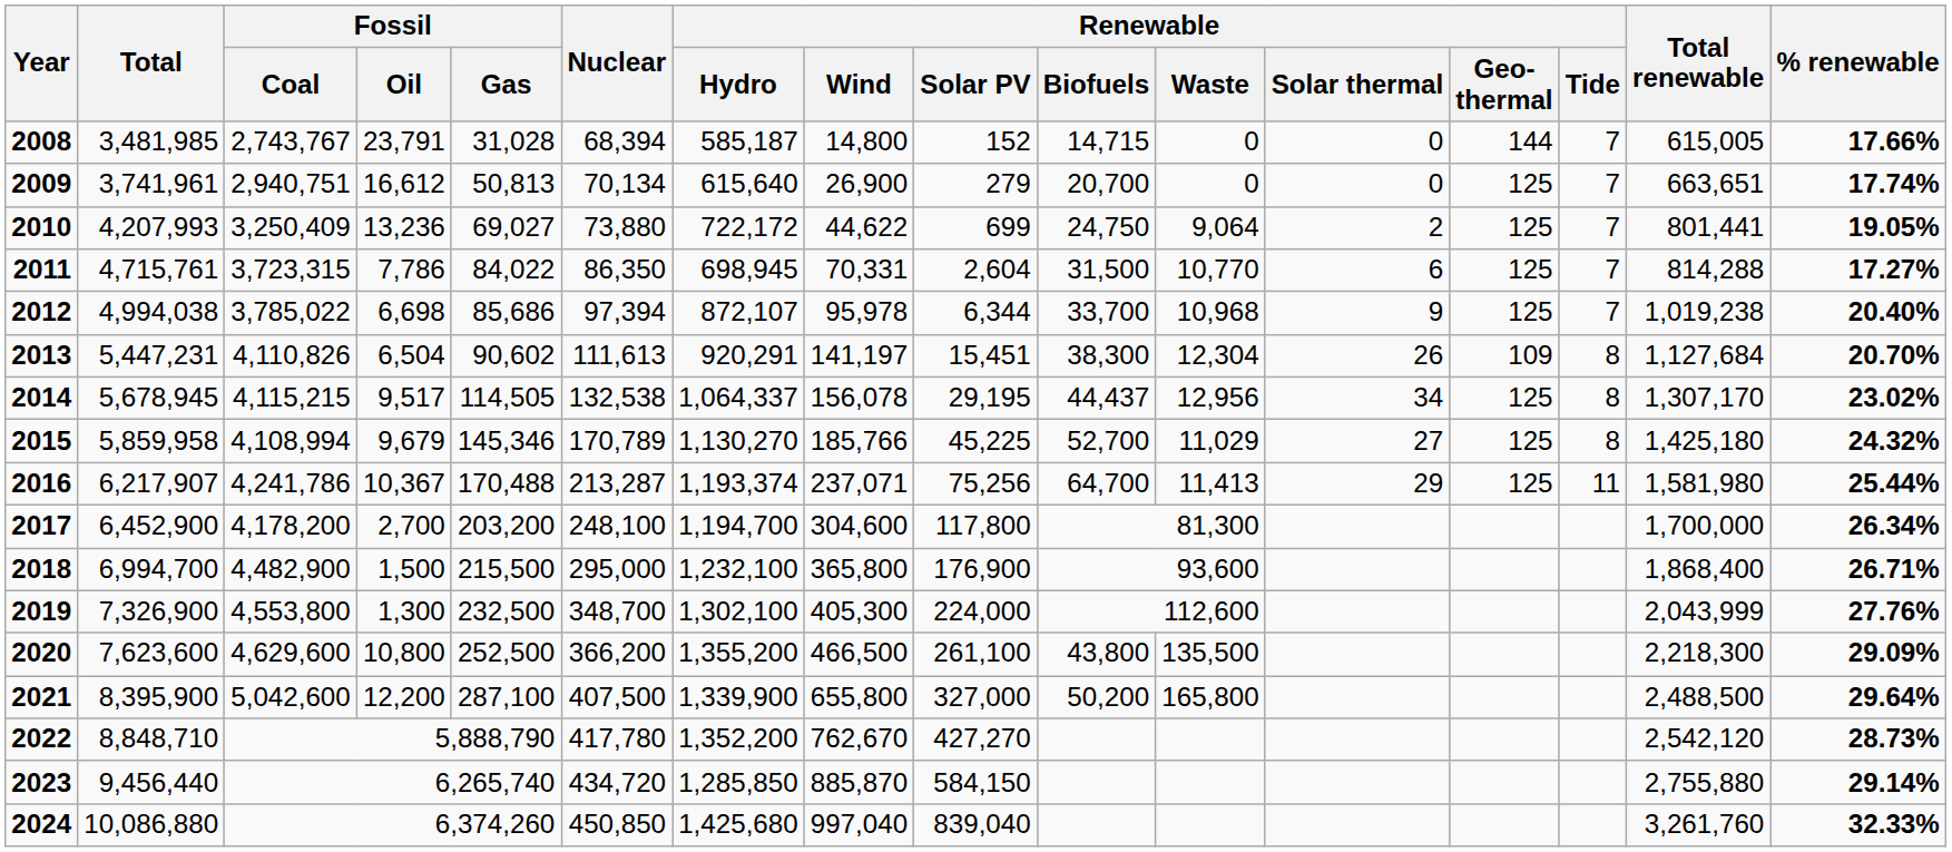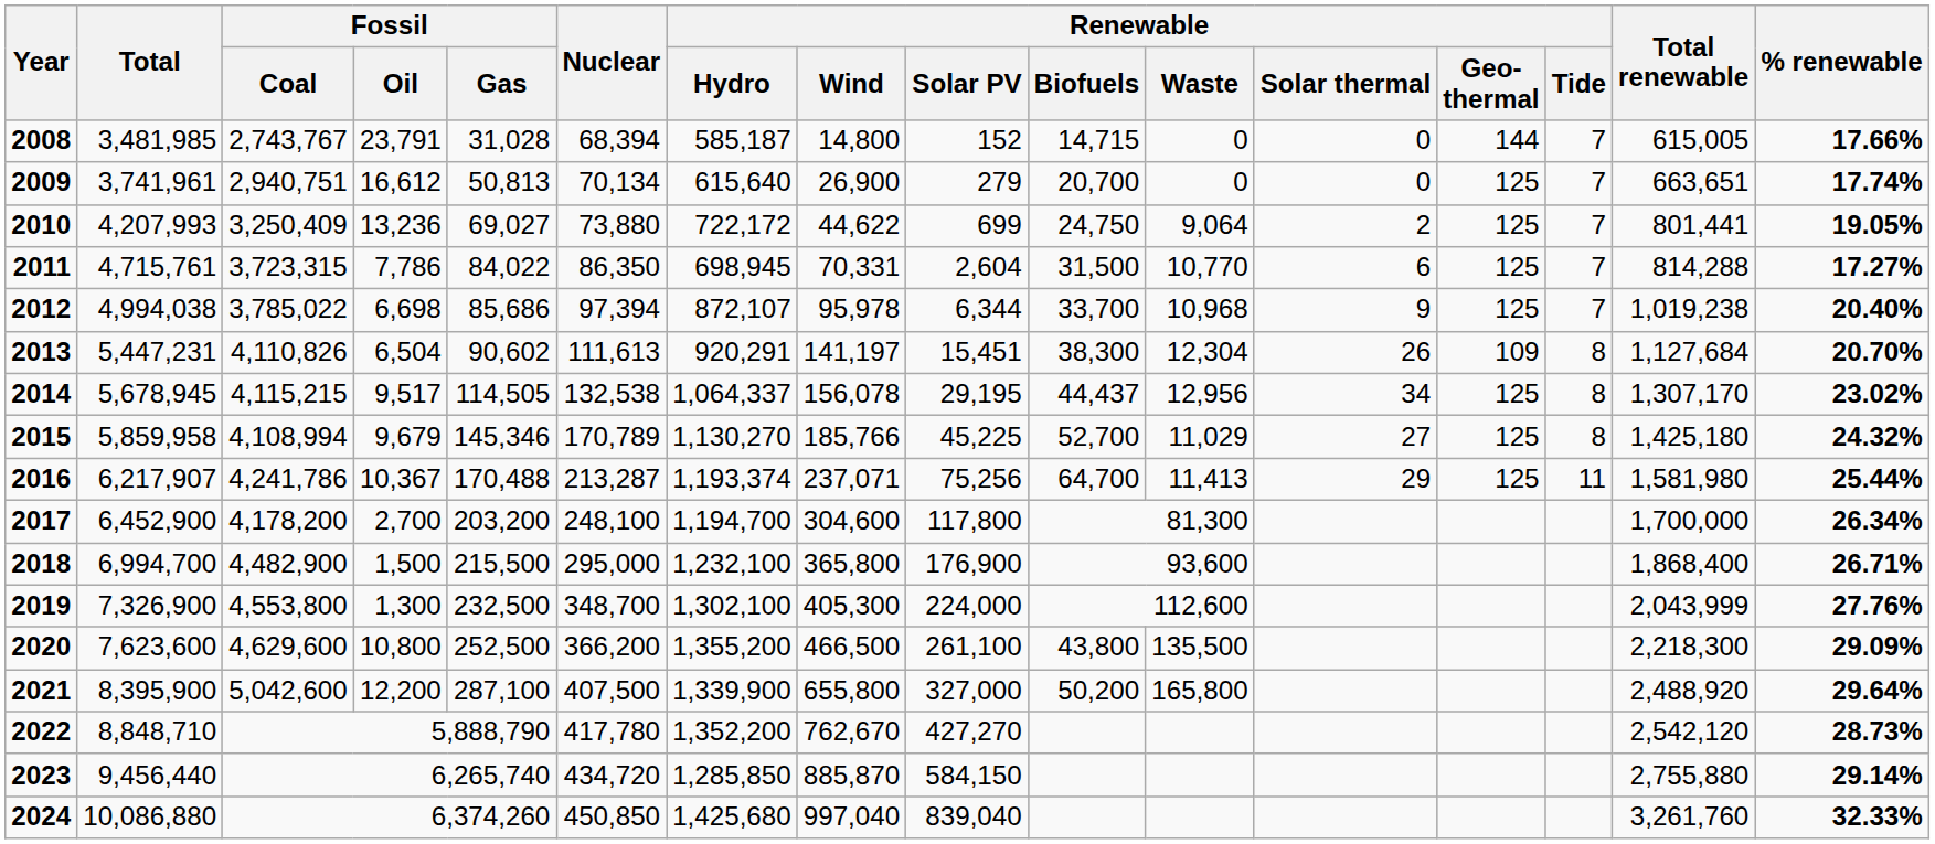2021 | Total renewable: 2,488,500 -> 2,488,920
